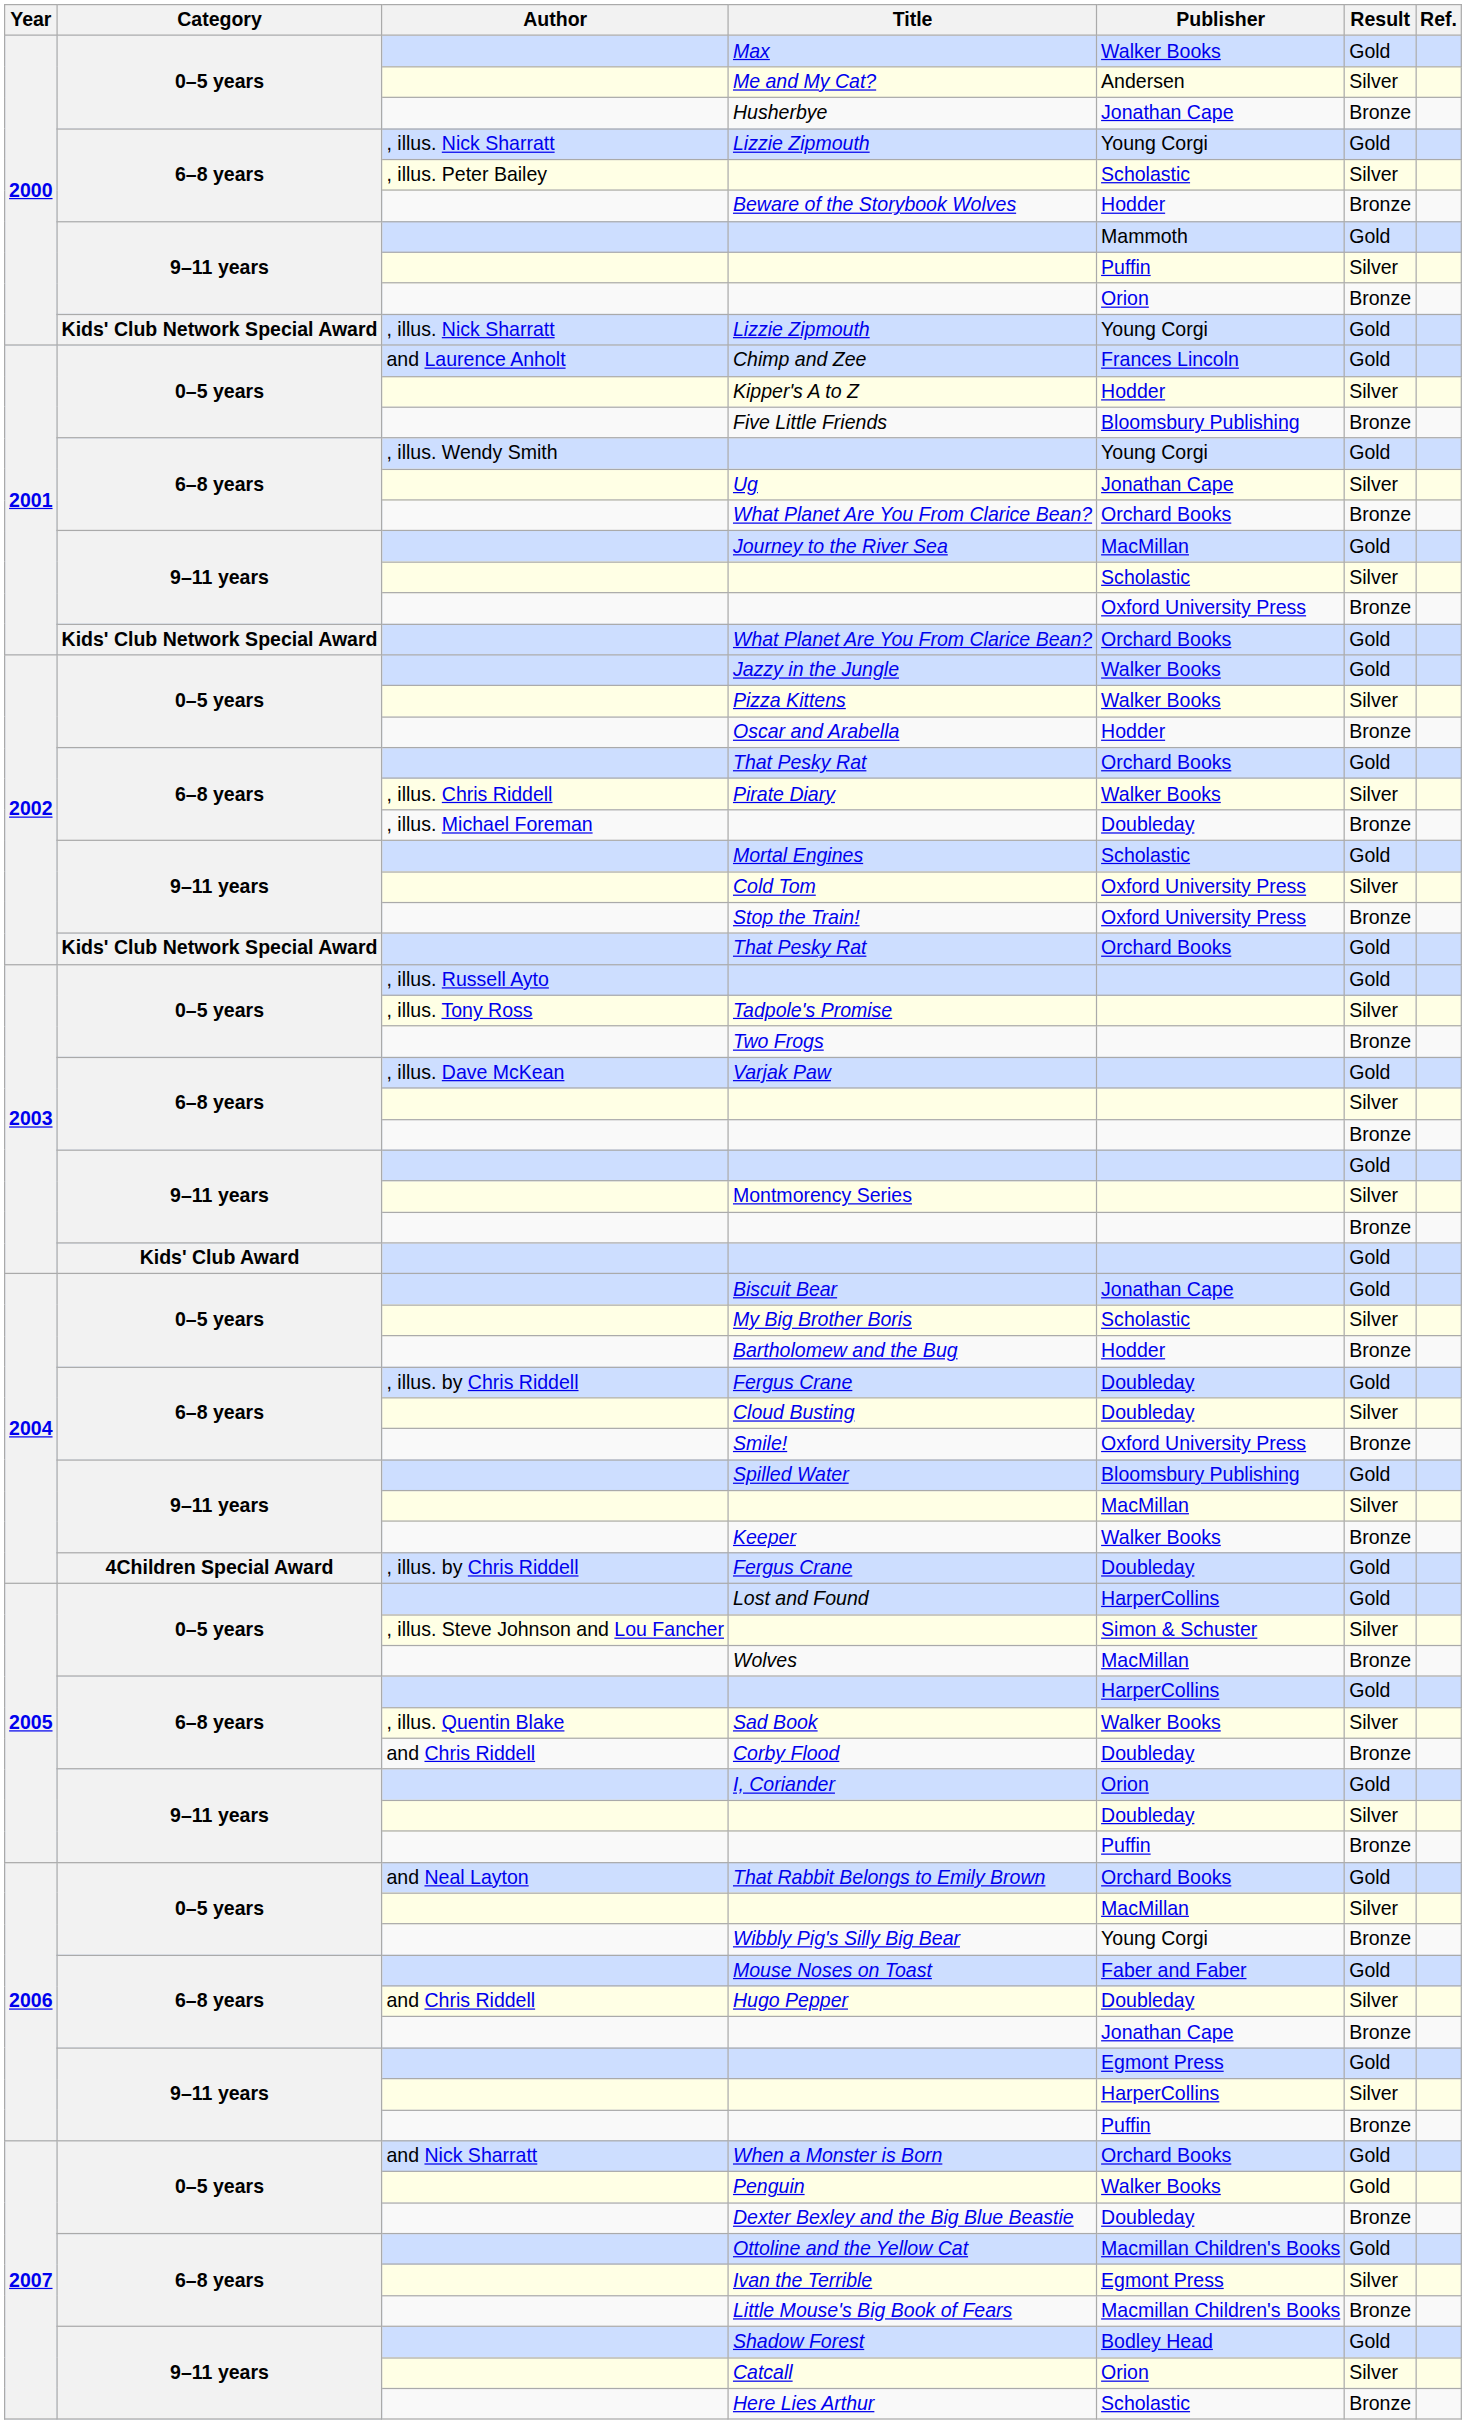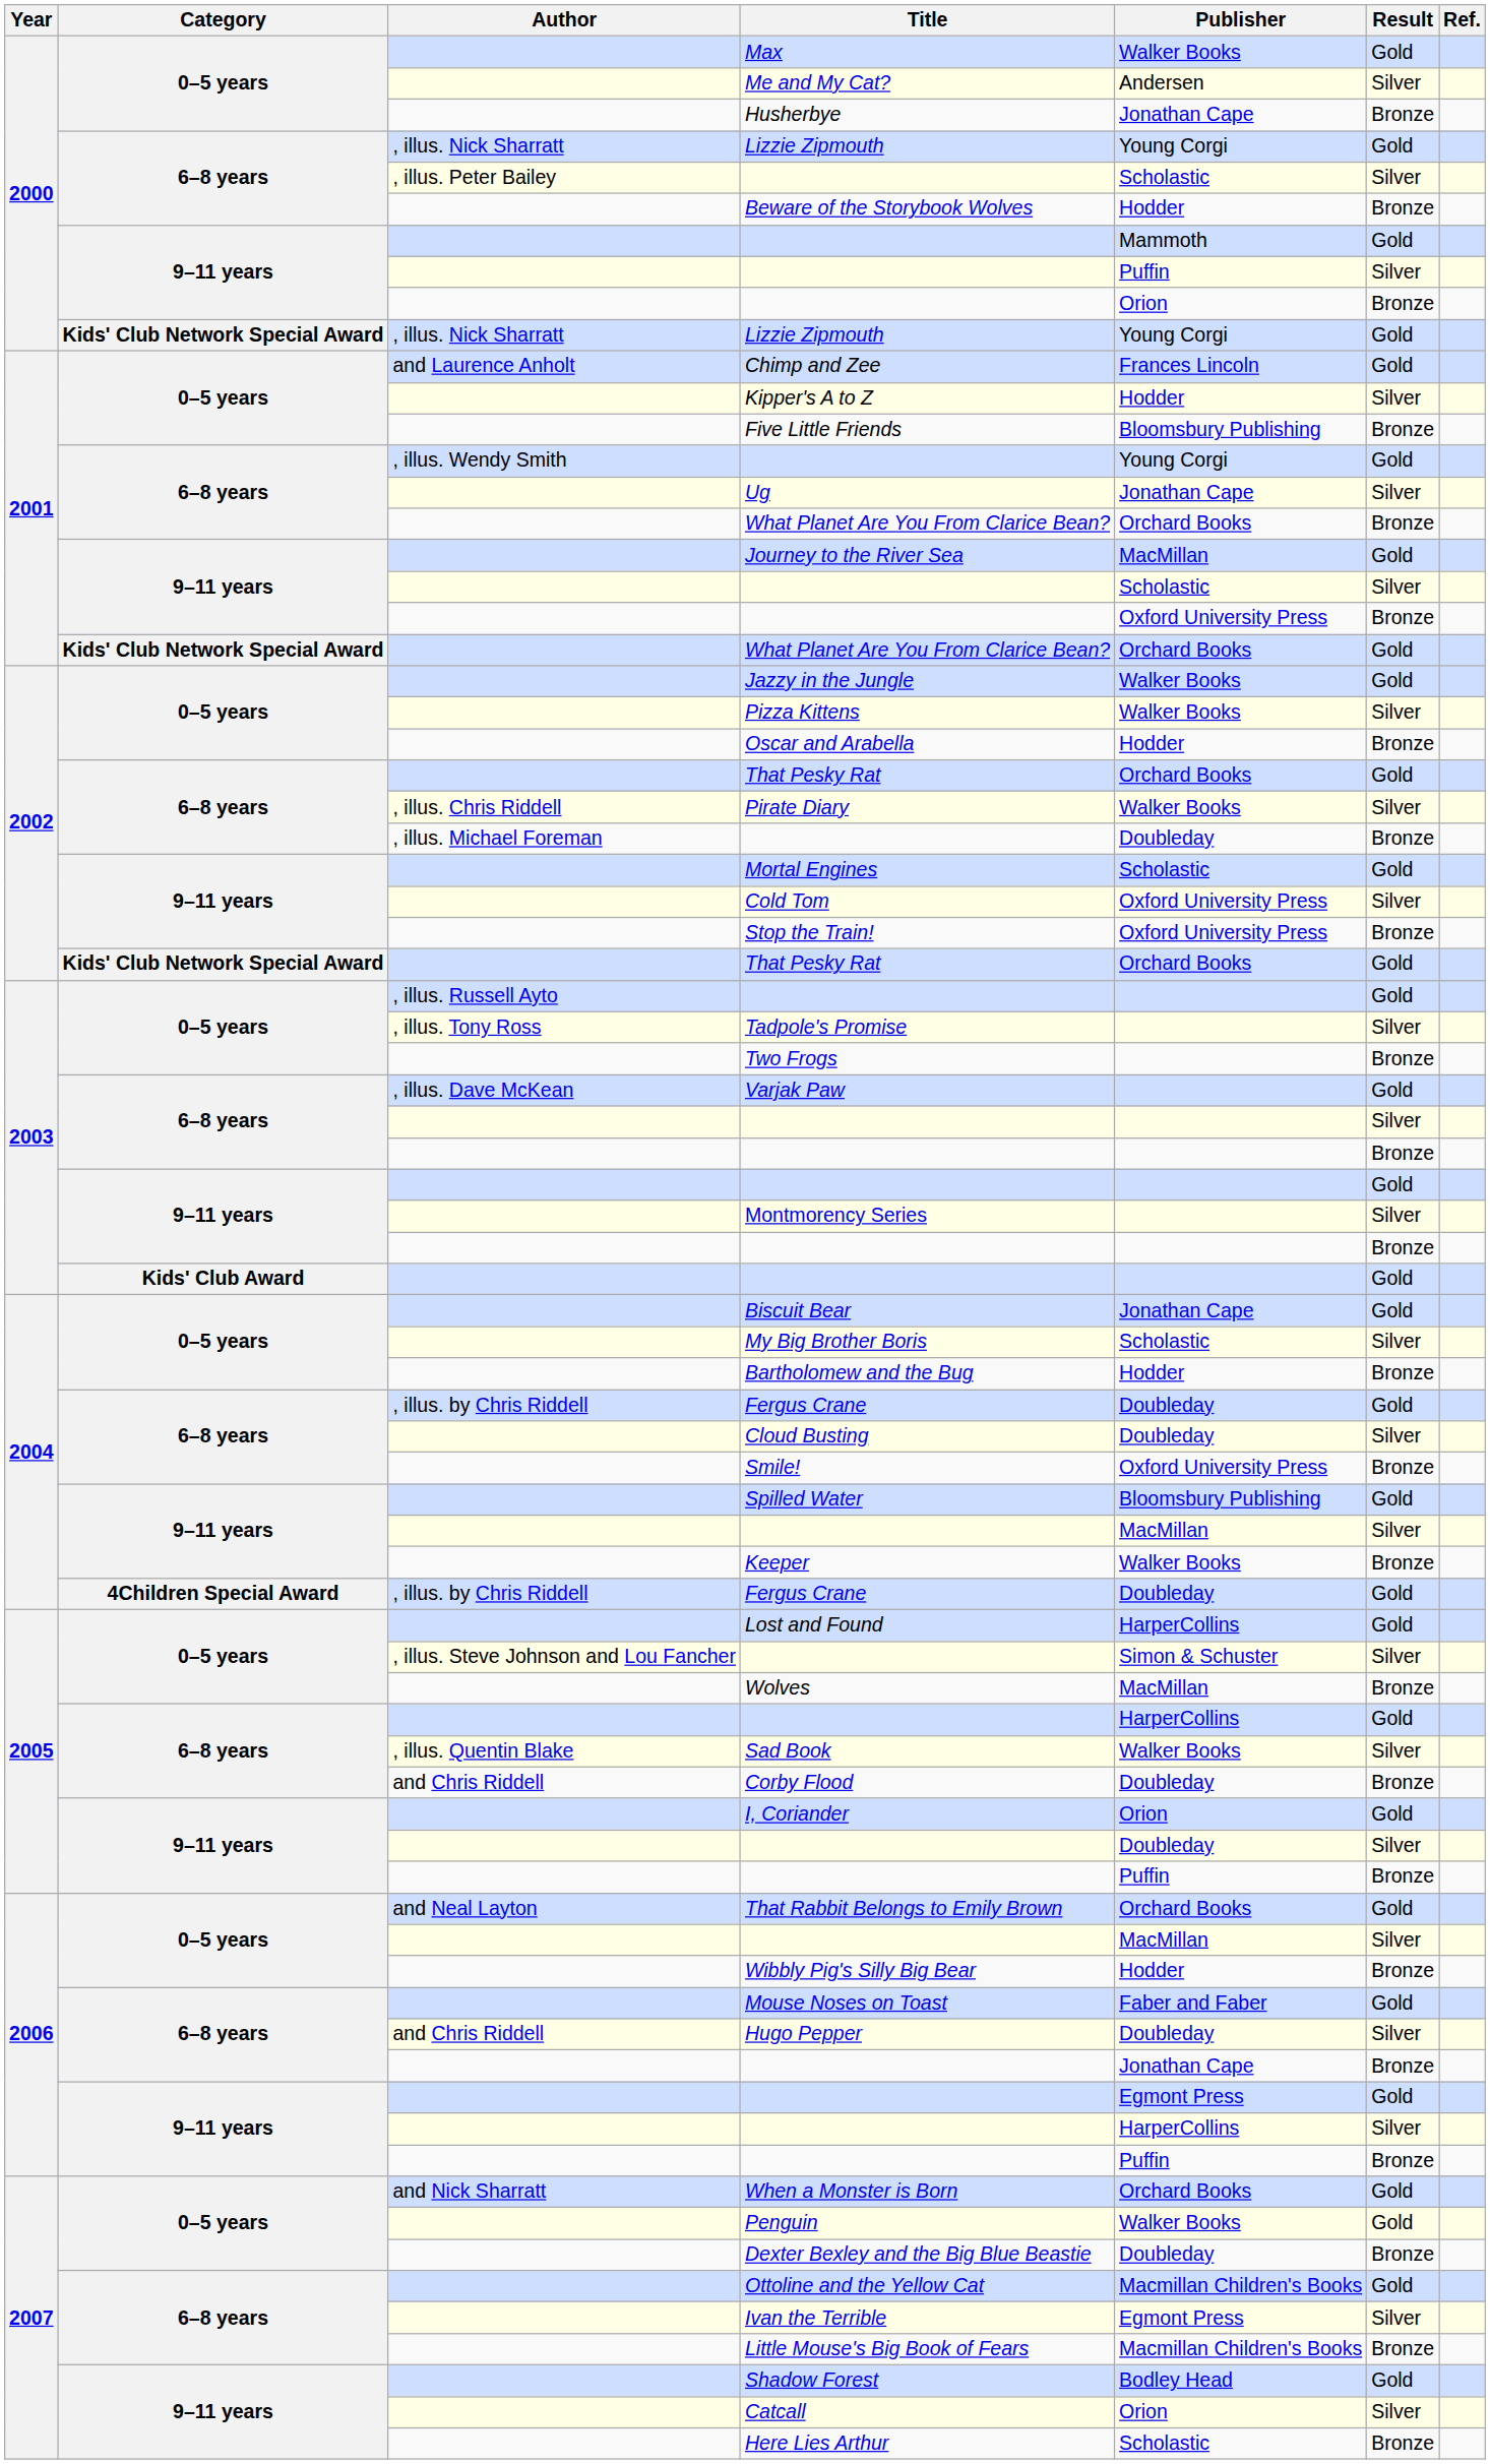Wibbly Pig's Silly Big Bear | Publisher: Young Corgi -> Hodder
